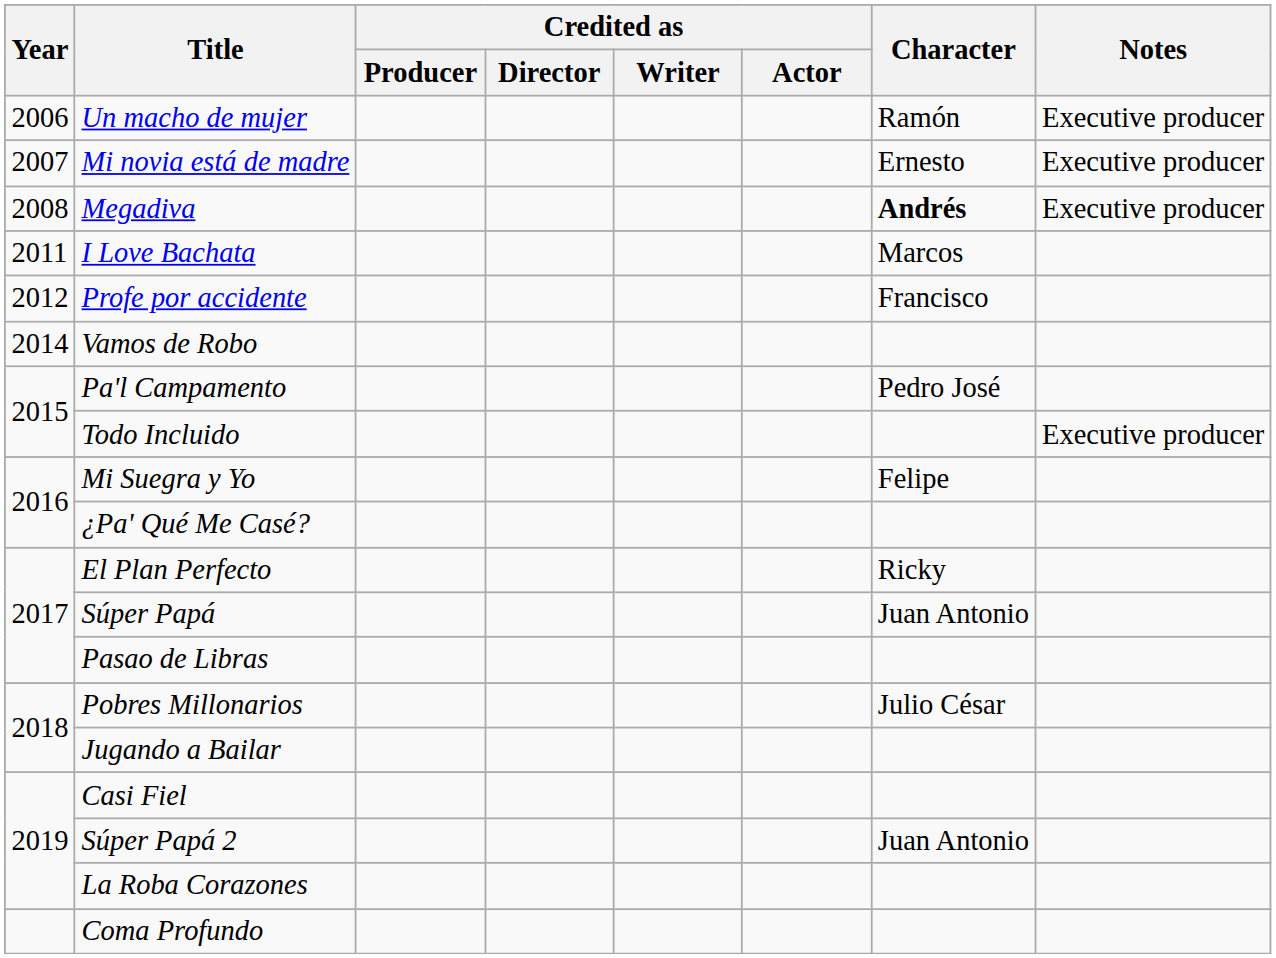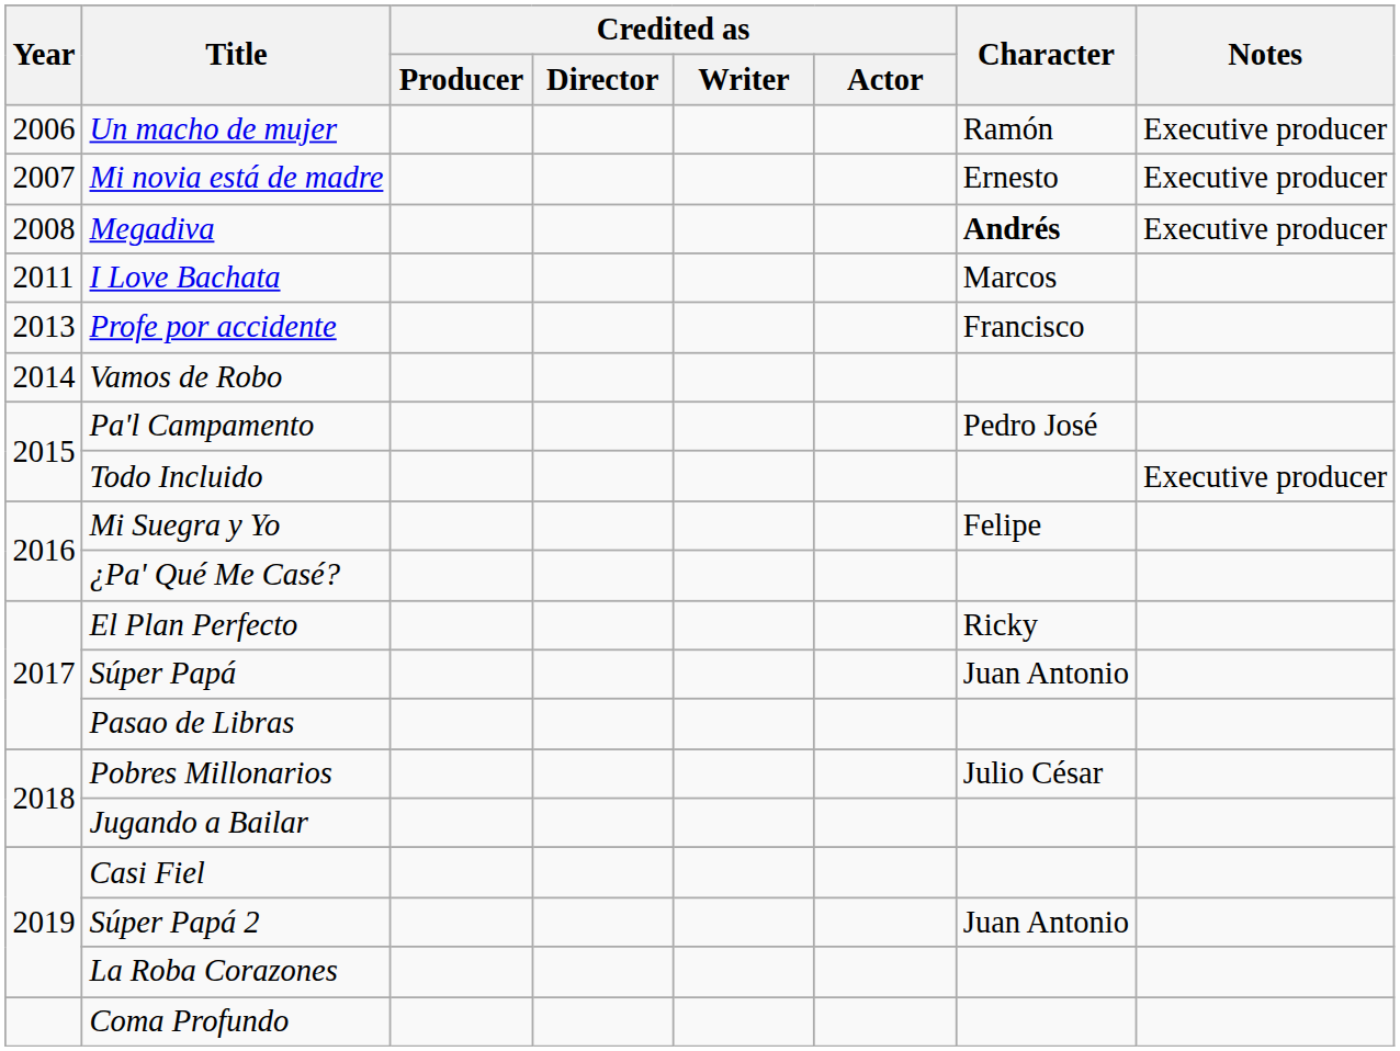Profe por accidente | Year: 2012 -> 2013
